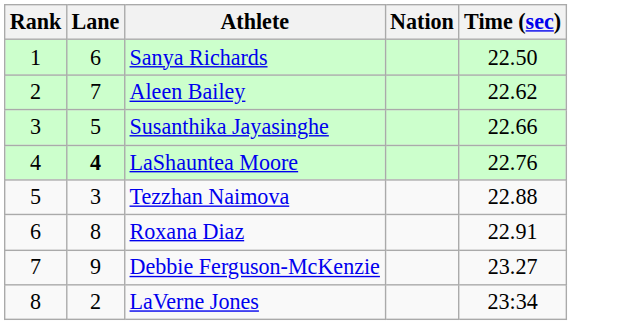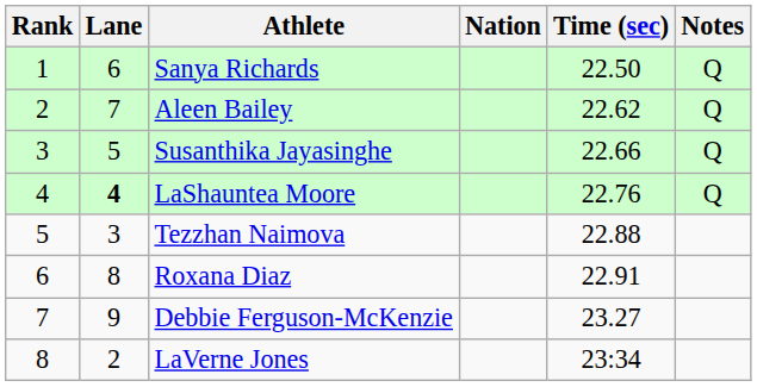+ column: Notes | Q | Q | Q | Q
